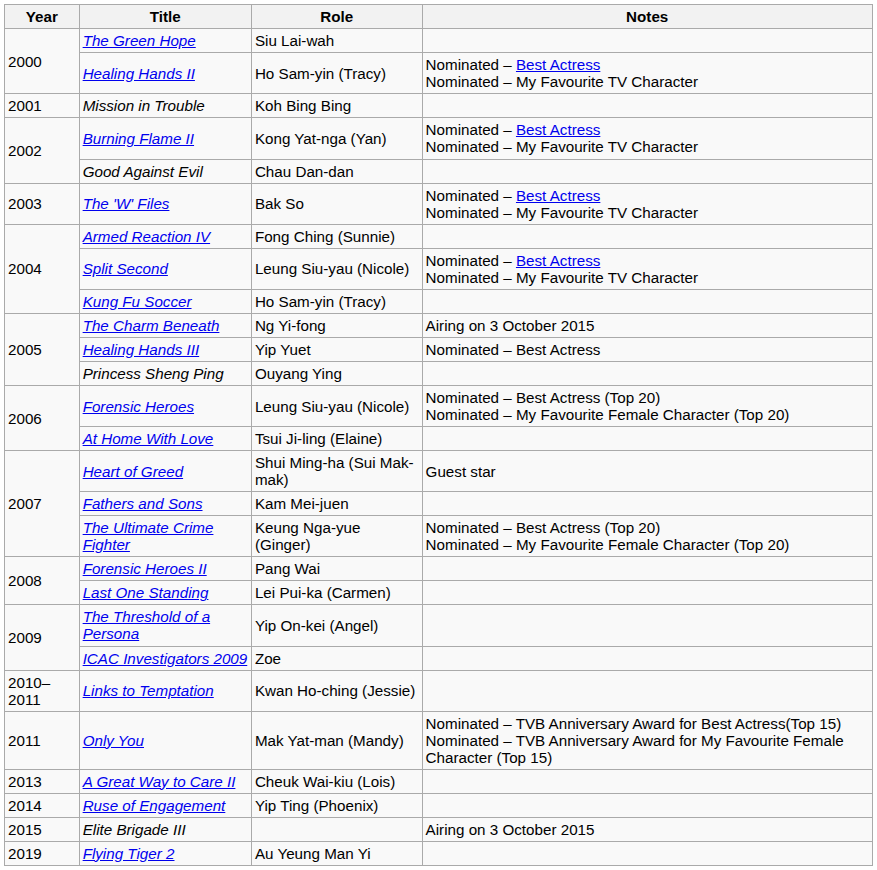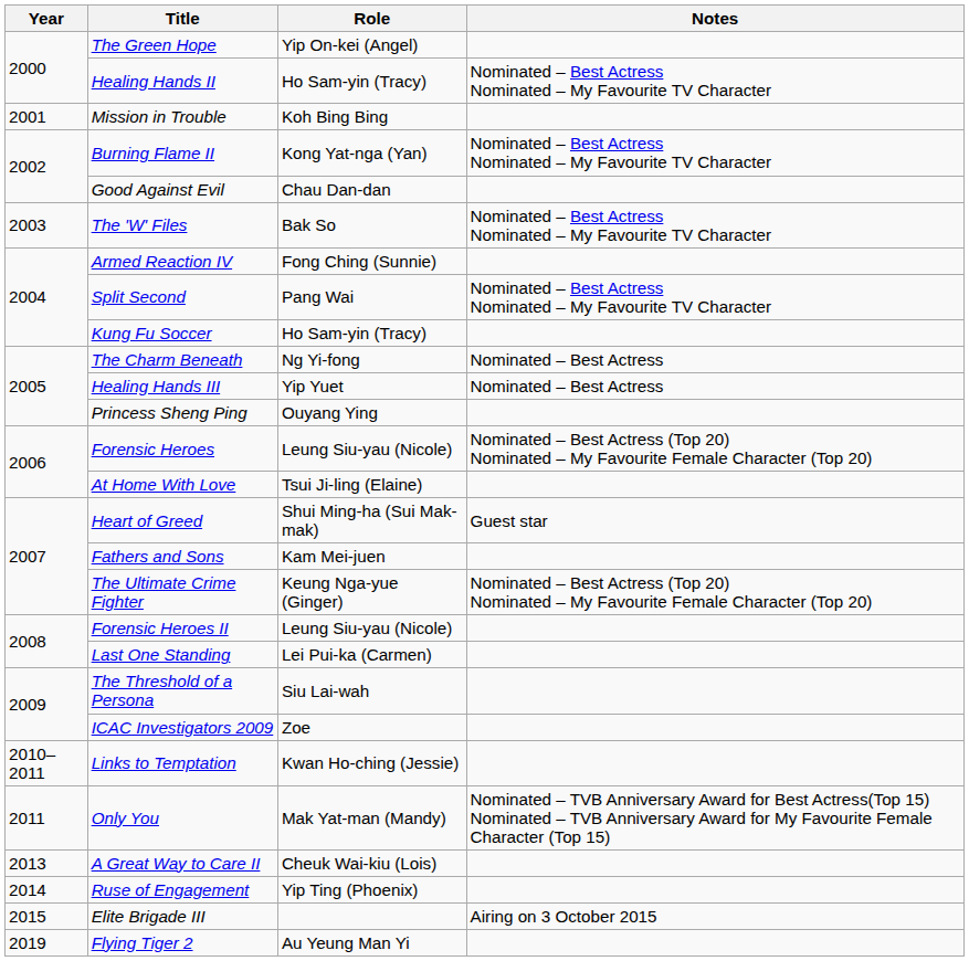The Green Hope | Role: Siu Lai-wah -> Yip On-kei (Angel)
Split Second | Role: Leung Siu-yau (Nicole) -> Pang Wai
The Charm Beneath | Notes: Airing on 3 October 2015 -> Nominated – Best Actress
Forensic Heroes II | Role: Pang Wai -> Leung Siu-yau (Nicole)
The Threshold of a Persona | Role: Yip On-kei (Angel) -> Siu Lai-wah
